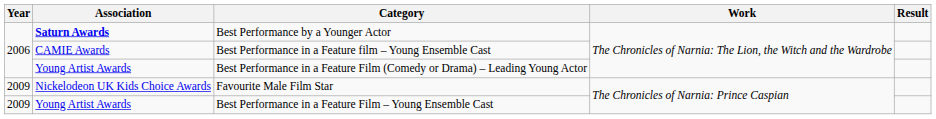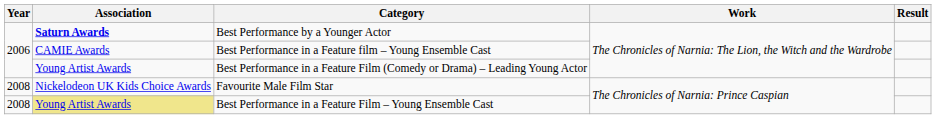Favourite Male Film Star | Year: 2009 -> 2008
Best Performance in a Feature Film – Young Ensemble Cast | Year: 2009 -> 2008
Best Performance in a Feature Film – Young Ensemble Cast | Association: no background -> khaki background
